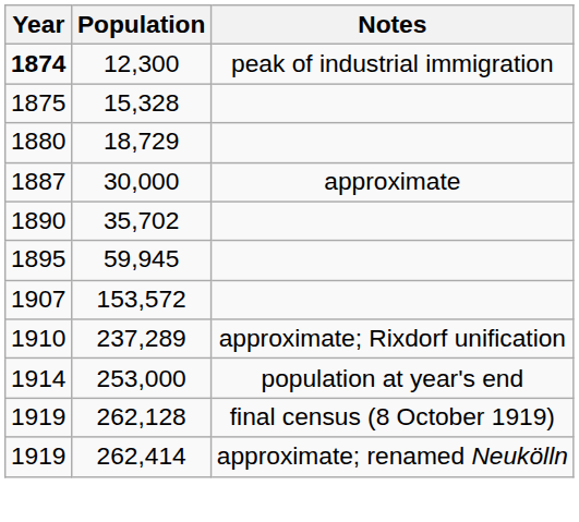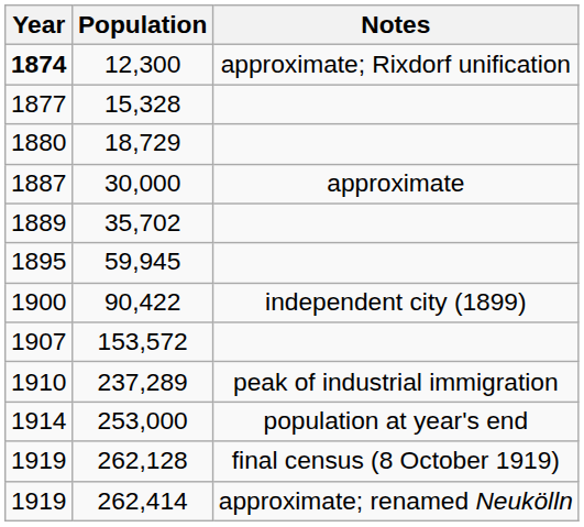12,300 | Notes: peak of industrial immigration -> approximate; Rixdorf unification
15,328 | Year: 1875 -> 1877
35,702 | Year: 1890 -> 1889
+ row: 1900 | 90,422 | independent city (1899)
237,289 | Notes: approximate; Rixdorf unification -> peak of industrial immigration
